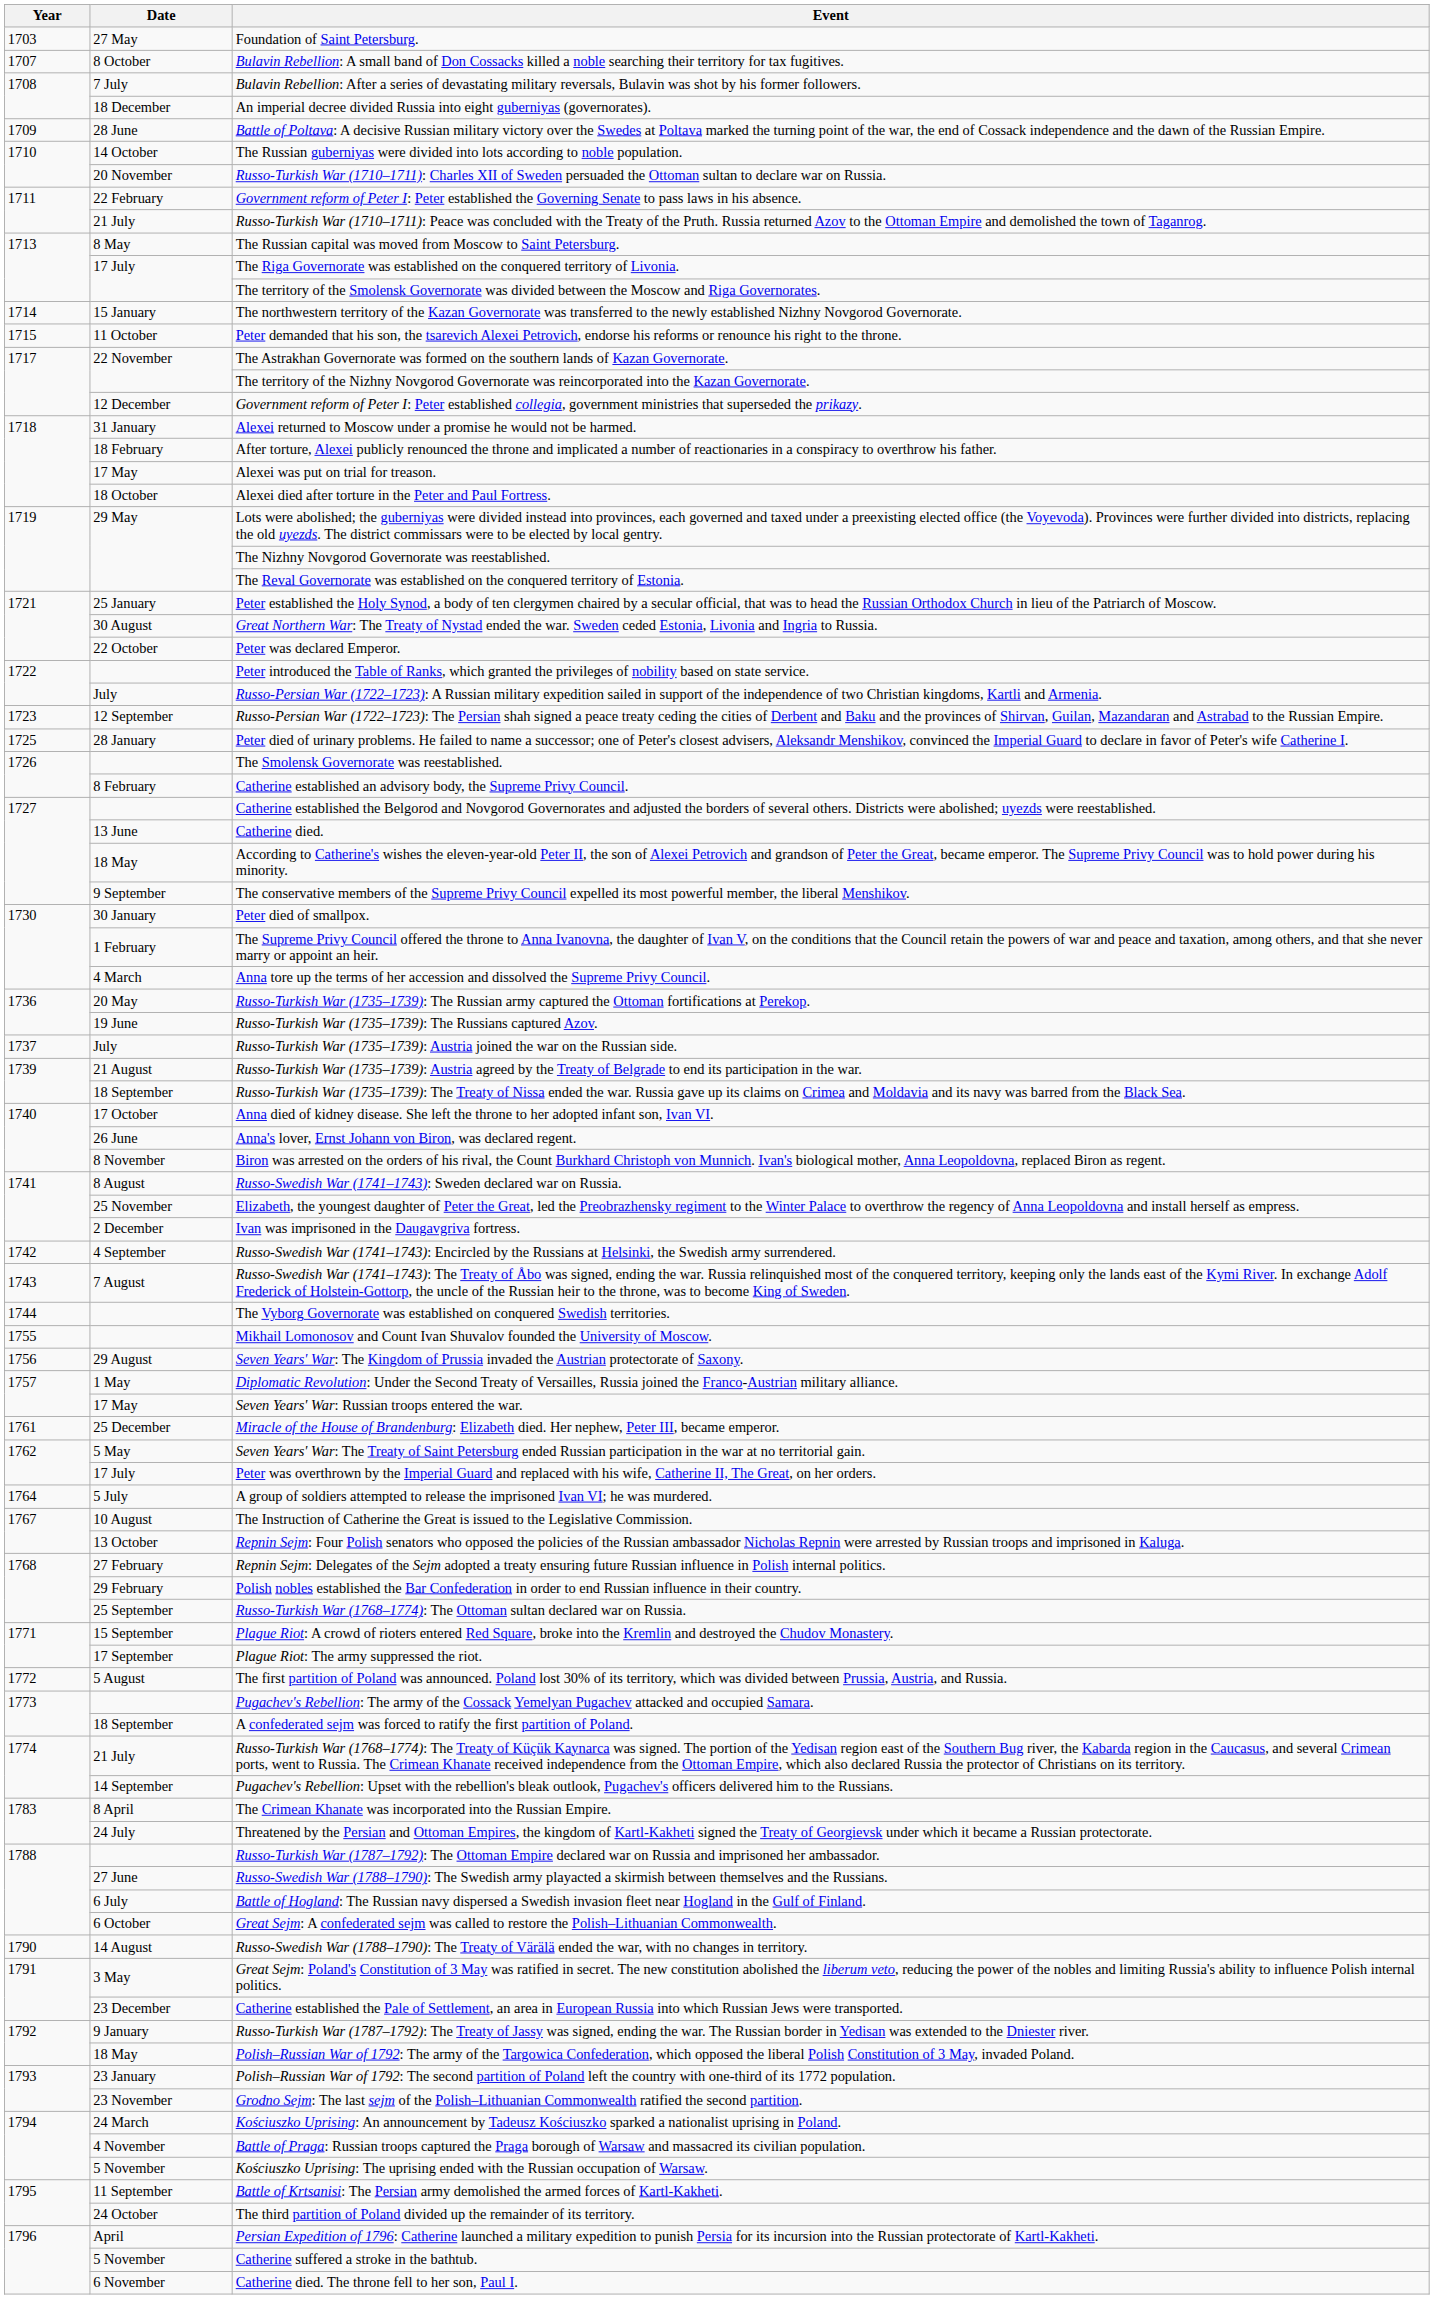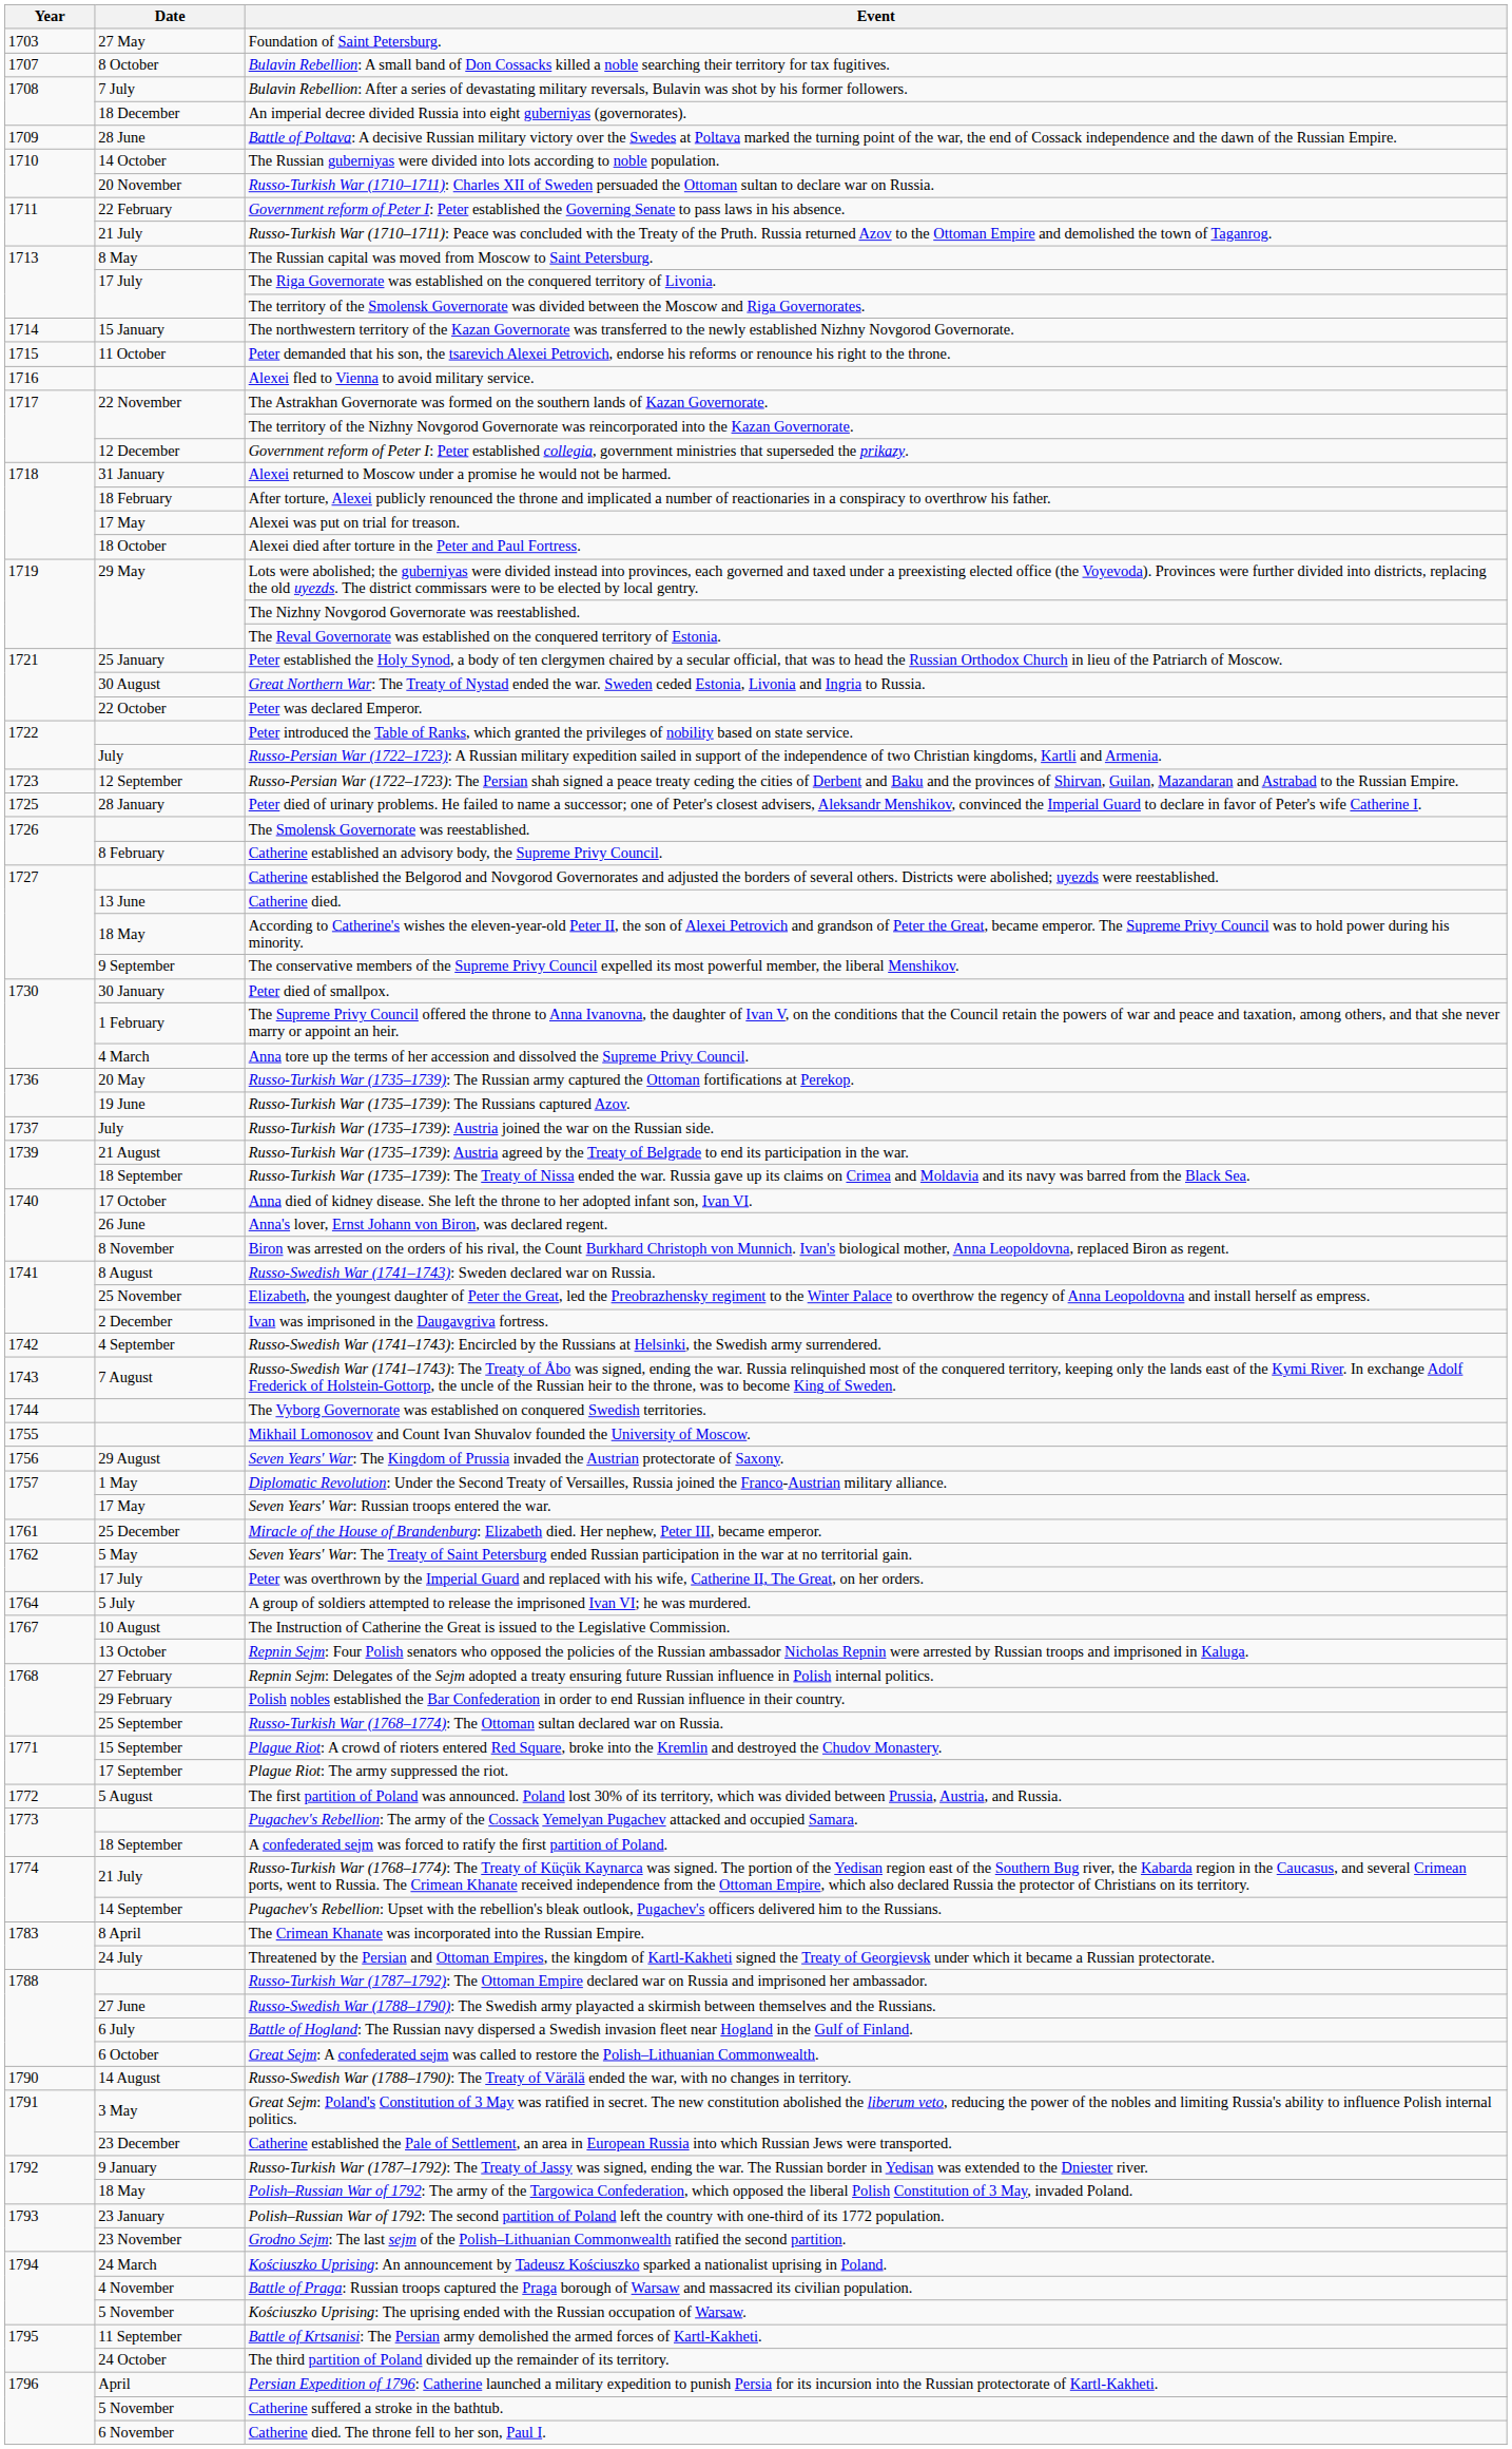+ row: 1716 | Alexei fled to Vienna to avoid military service.
